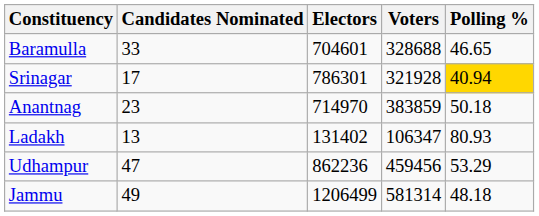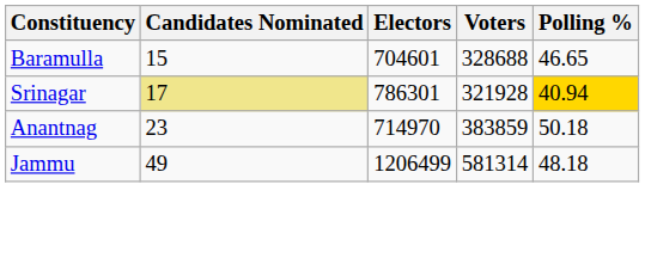Baramulla | Candidates Nominated: 33 -> 15
Srinagar | Candidates Nominated: no background -> khaki background
- row: Ladakh | 13 | 131402 | 106347 | 80.93
- row: Udhampur | 47 | 862236 | 459456 | 53.29
